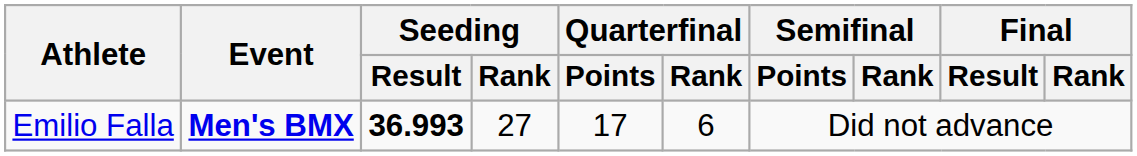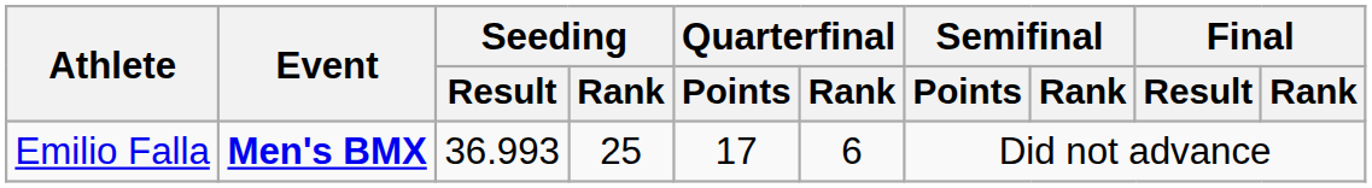Emilio Falla | Seeding / Result: bold -> normal
Emilio Falla | Seeding / Rank: 27 -> 25
